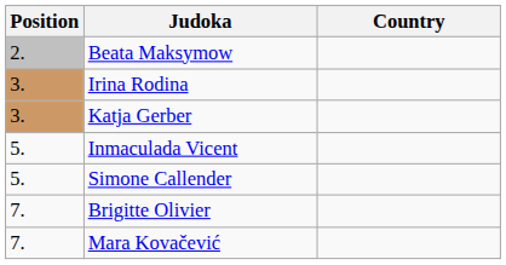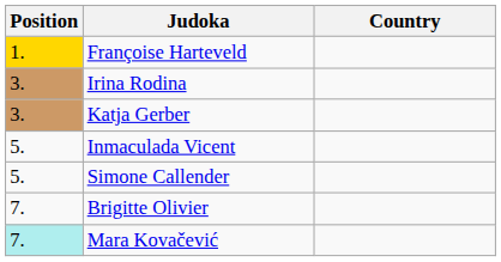+ row: 1. | Françoise Harteveld
- row: 2. | Beata Maksymow
Mara Kovačević | Position: no background -> paleturquoise background
